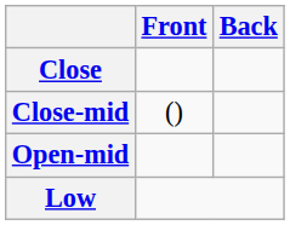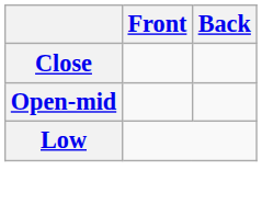- row: Close-mid | ()
